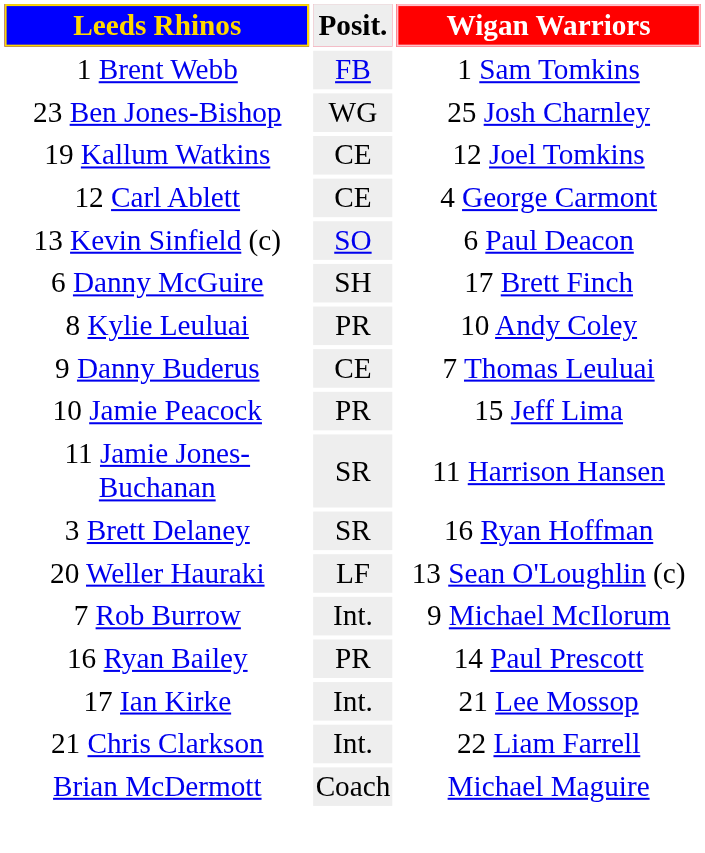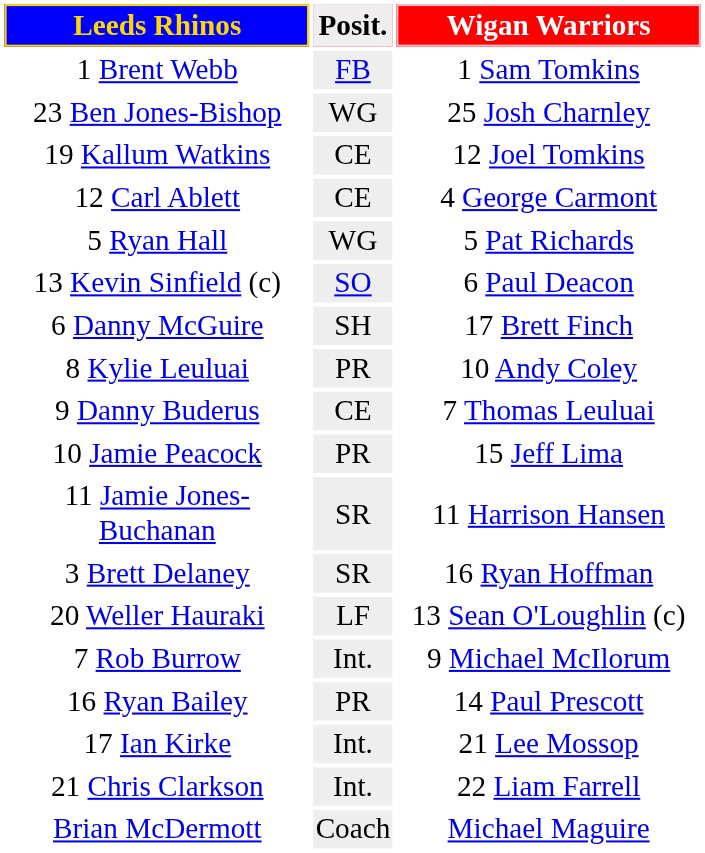+ row: 5 Ryan Hall | WG | 5 Pat Richards
